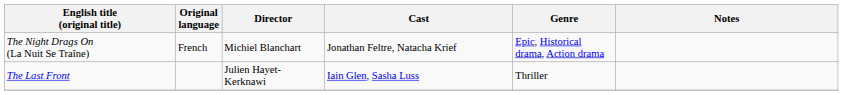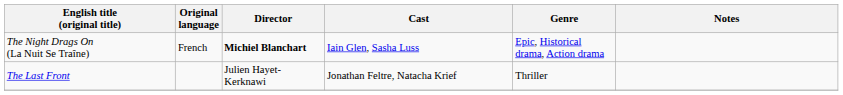The Night Drags On (La Nuit Se Traîne) | Director: normal -> bold
The Night Drags On (La Nuit Se Traîne) | Cast: Jonathan Feltre, Natacha Krief -> Iain Glen, Sasha Luss
The Last Front | Cast: Iain Glen, Sasha Luss -> Jonathan Feltre, Natacha Krief
